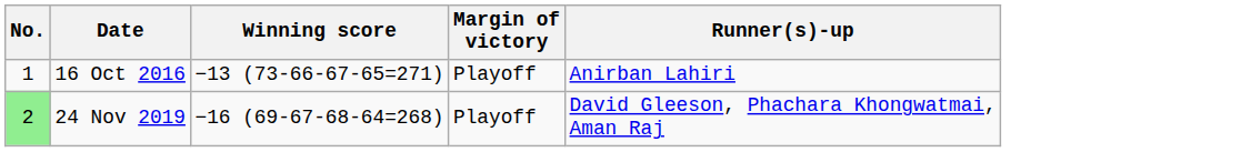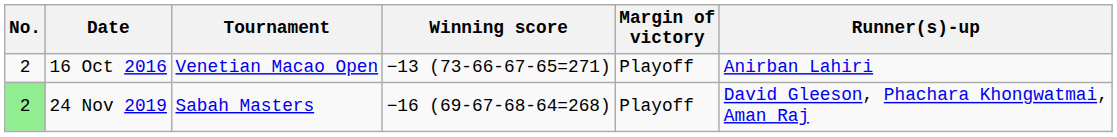+ column: Tournament | Venetian Macao Open | Sabah Masters
16 Oct 2016 | No.: 1 -> 2
